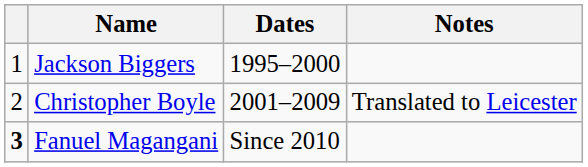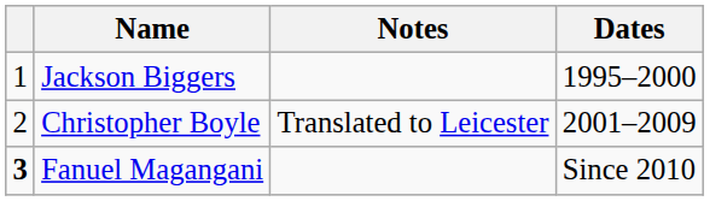columns swapped: Dates <-> Notes
